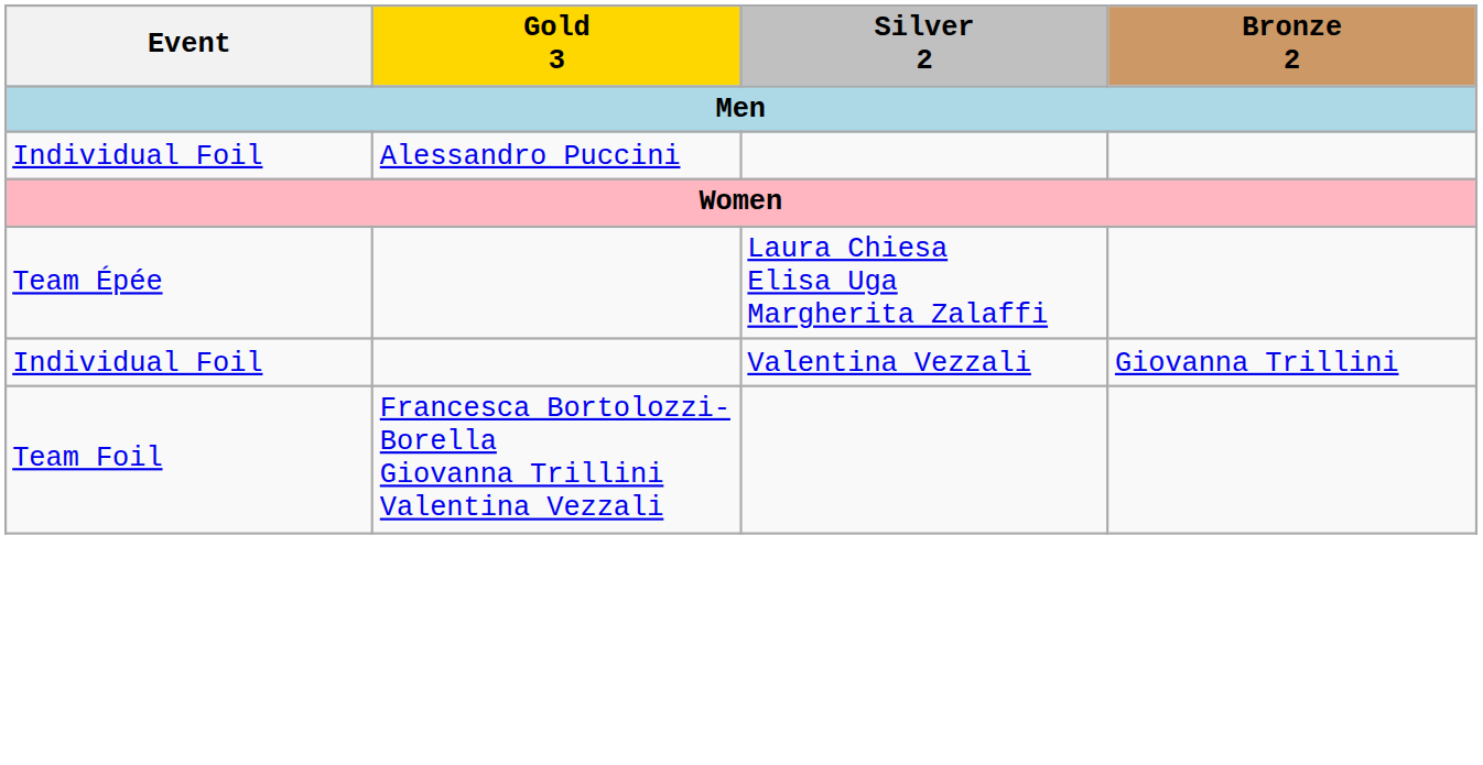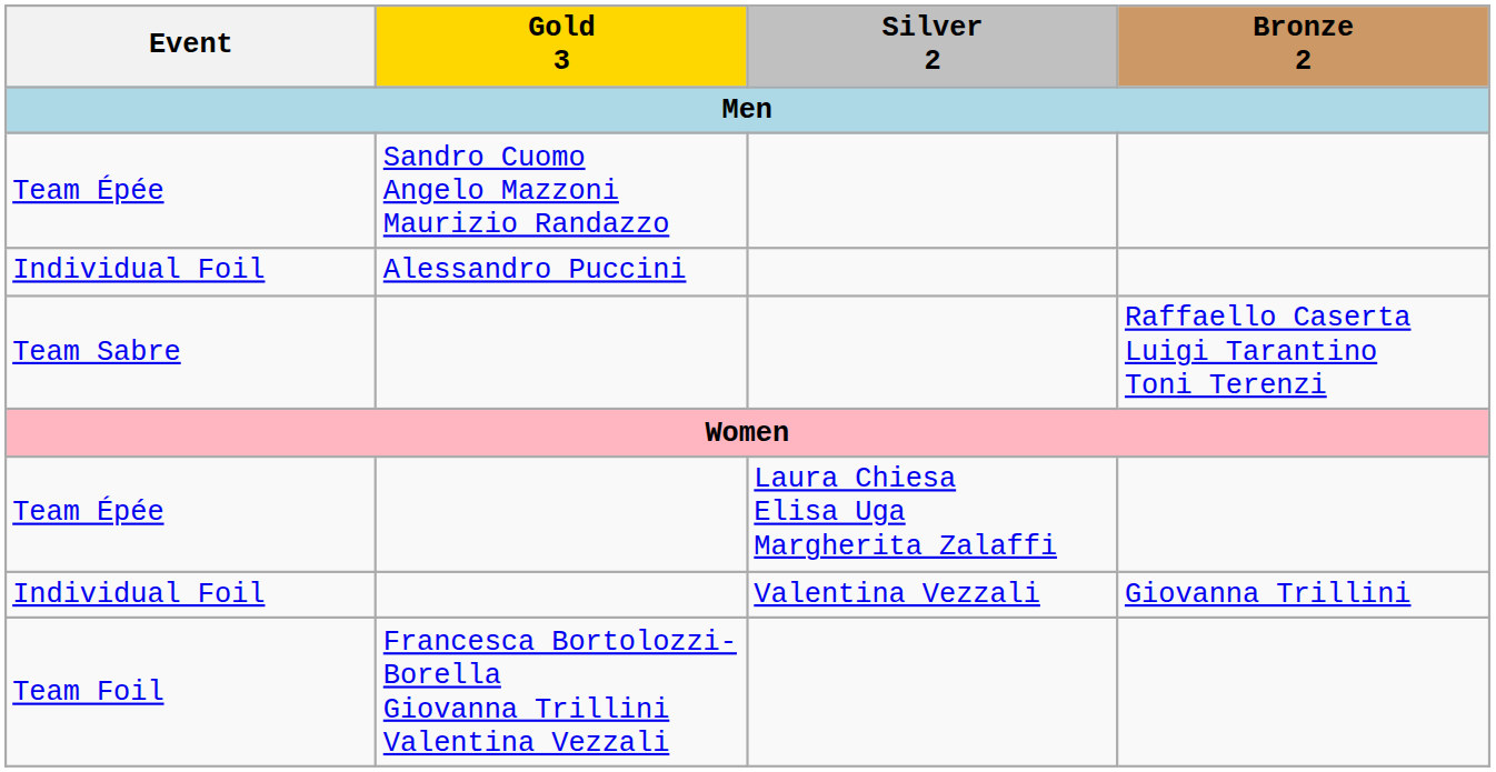+ row: Team Épée | Sandro Cuomo Angelo Mazzoni Maurizio Randazzo
+ row: Team Sabre | Raffaello Caserta Luigi Tarantino Toni Terenzi
